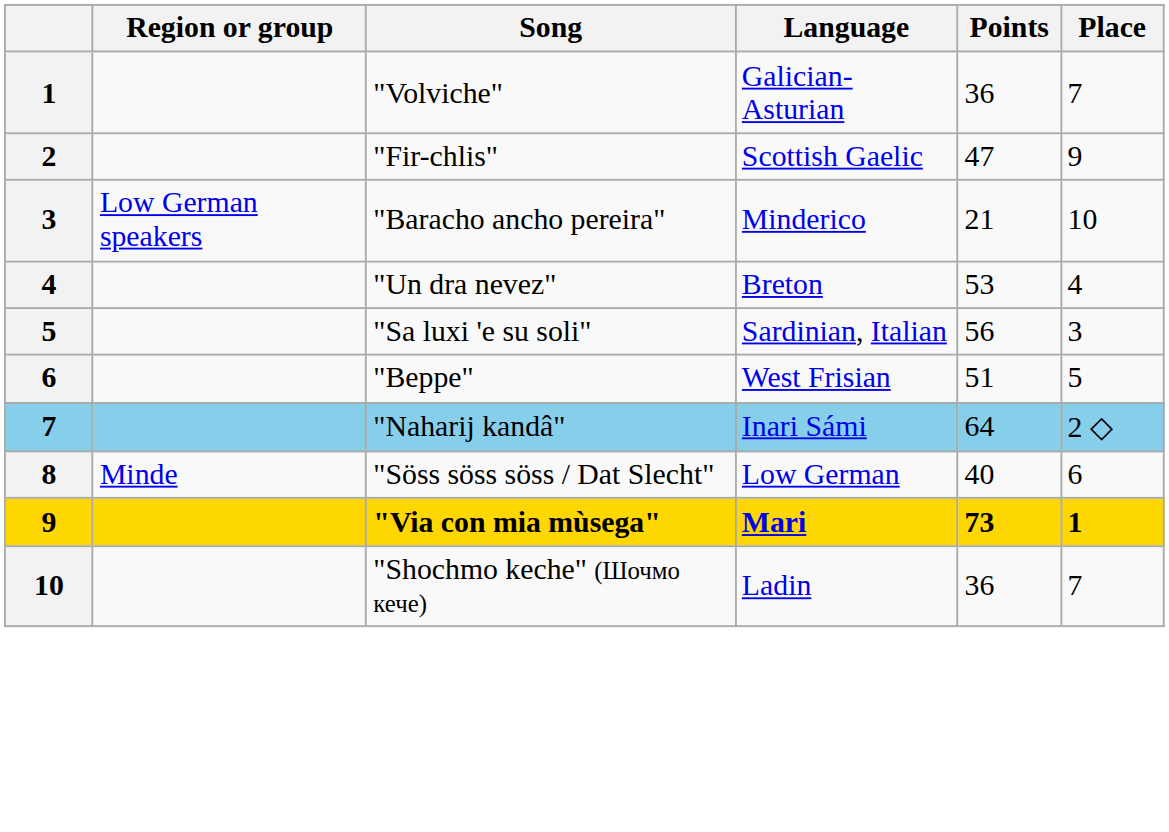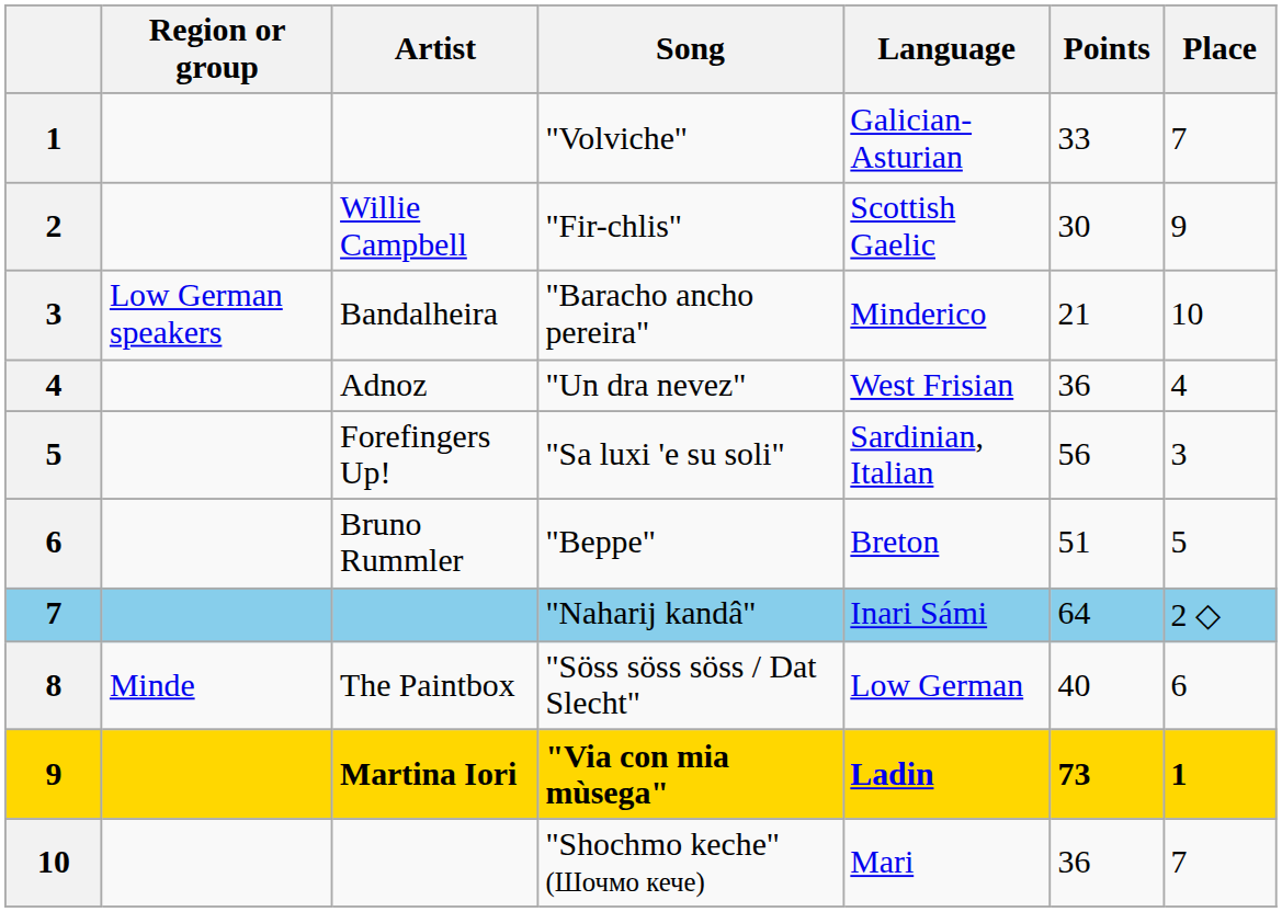+ column: Artist | Willie Campbell | Bandalheira | Adnoz | Forefingers Up! | Bruno Rummler | The Paintbox | Martina Iori
"Volviche" | Points: 36 -> 33
"Fir-chlis" | Points: 47 -> 30
"Un dra nevez" | Language: Breton -> West Frisian
"Un dra nevez" | Points: 53 -> 36
"Beppe" | Language: West Frisian -> Breton
"Via con mia mùsega" | Language: Mari -> Ladin
"Shochmo keche" (Шочмо кече) | Language: Ladin -> Mari
